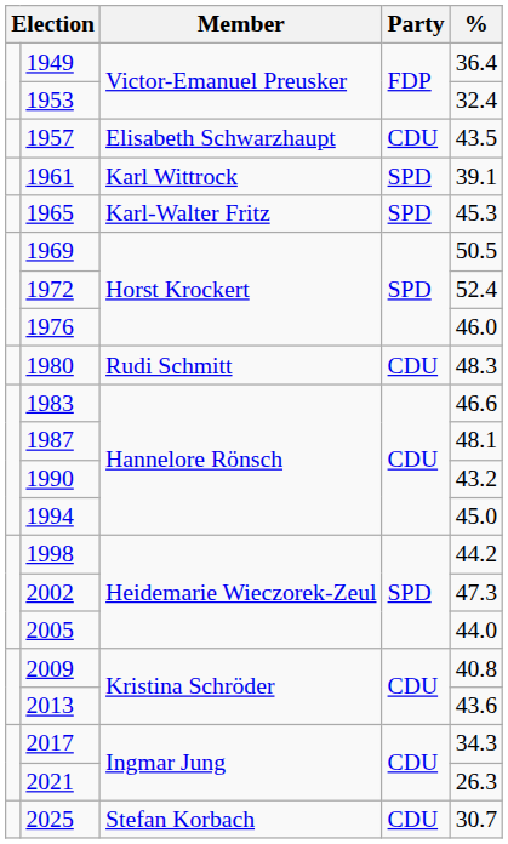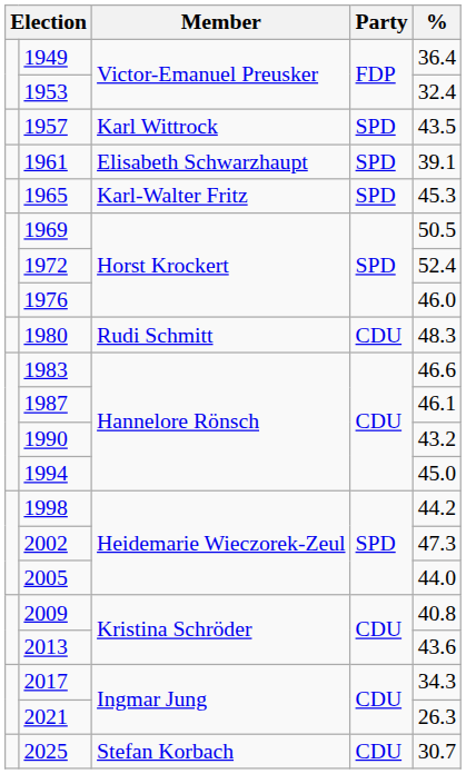1957 | Member: Elisabeth Schwarzhaupt -> Karl Wittrock
1957 | Party: CDU -> SPD
1961 | Member: Karl Wittrock -> Elisabeth Schwarzhaupt
1987 | %: 48.1 -> 46.1
